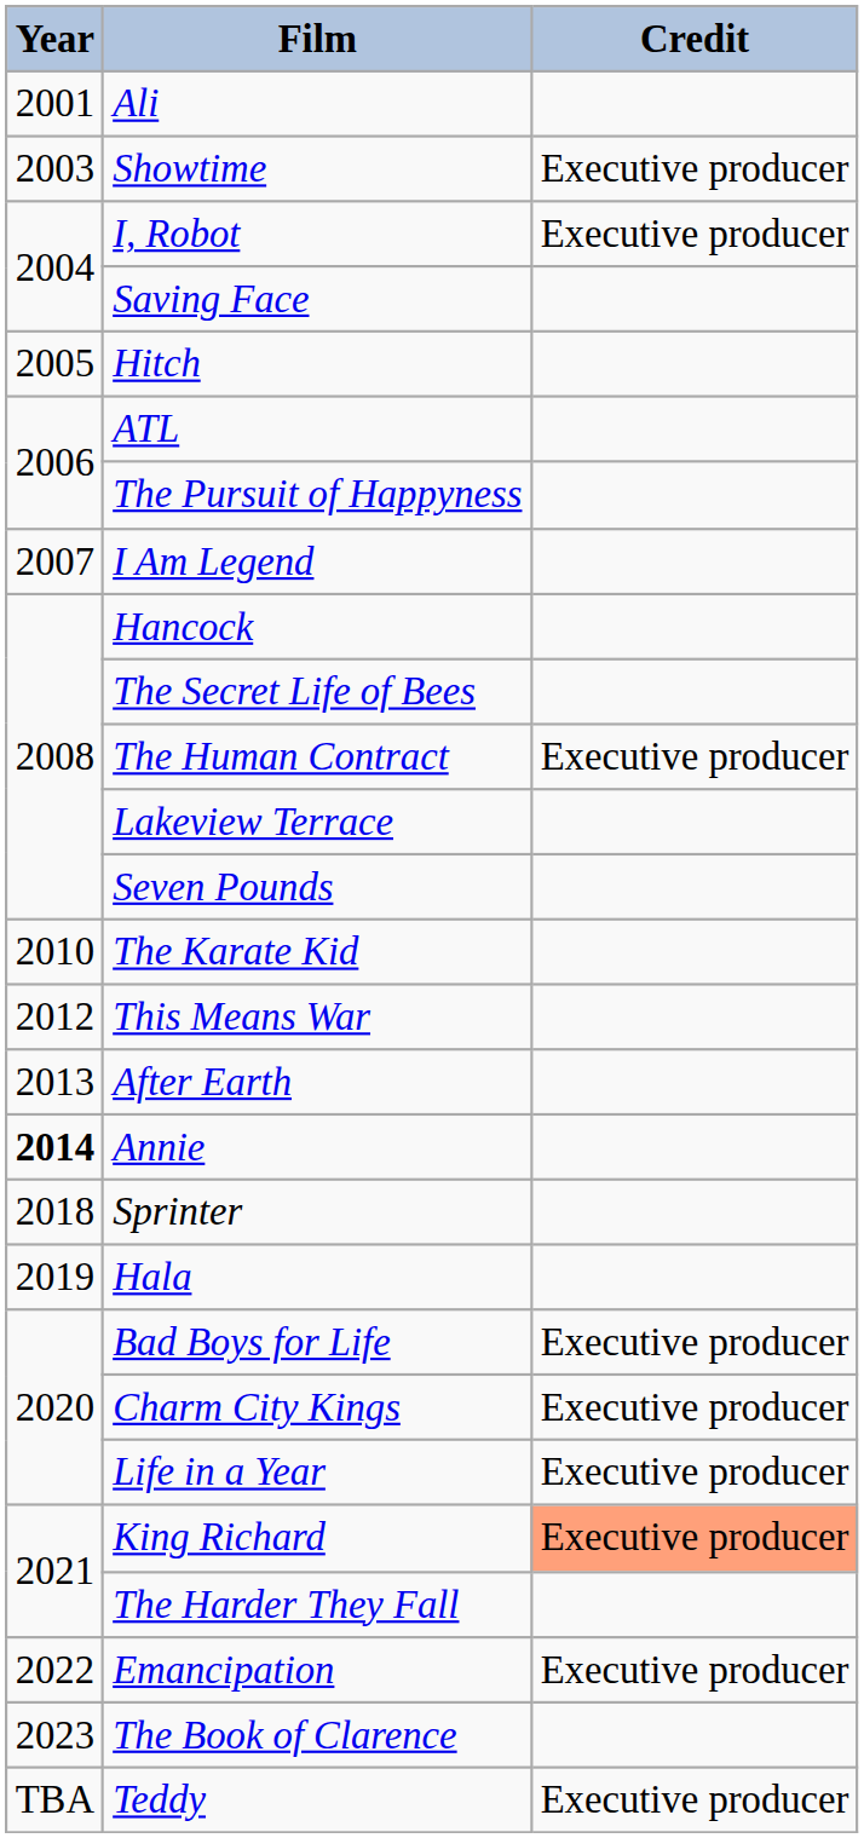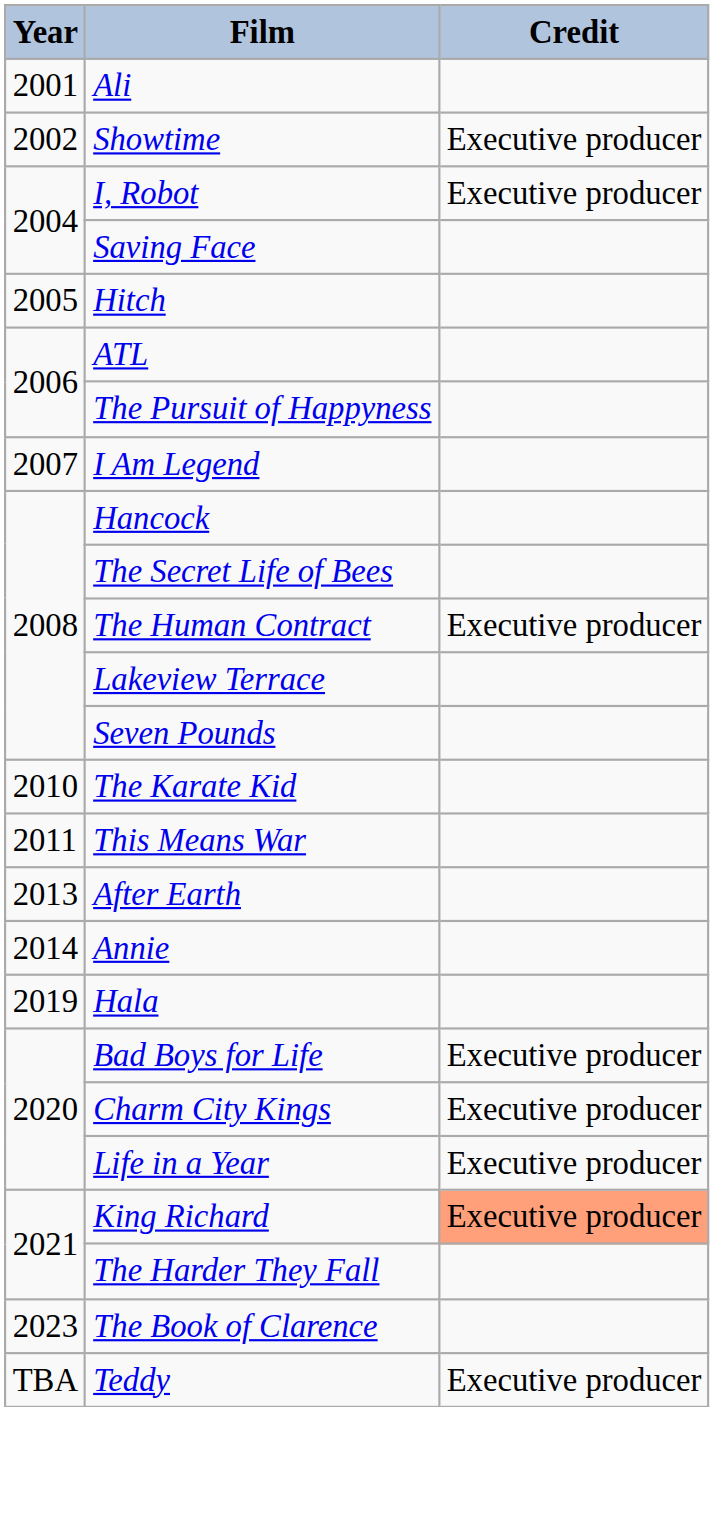Showtime | Year: 2003 -> 2002
This Means War | Year: 2012 -> 2011
Annie | Year: bold -> normal
- row: 2018 | Sprinter
- row: 2022 | Emancipation | Executive producer
